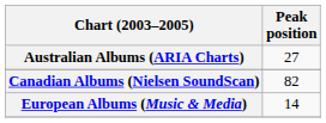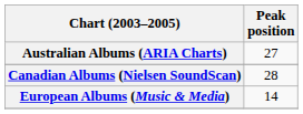Canadian Albums (Nielsen SoundScan) | Peak position: 82 -> 28
